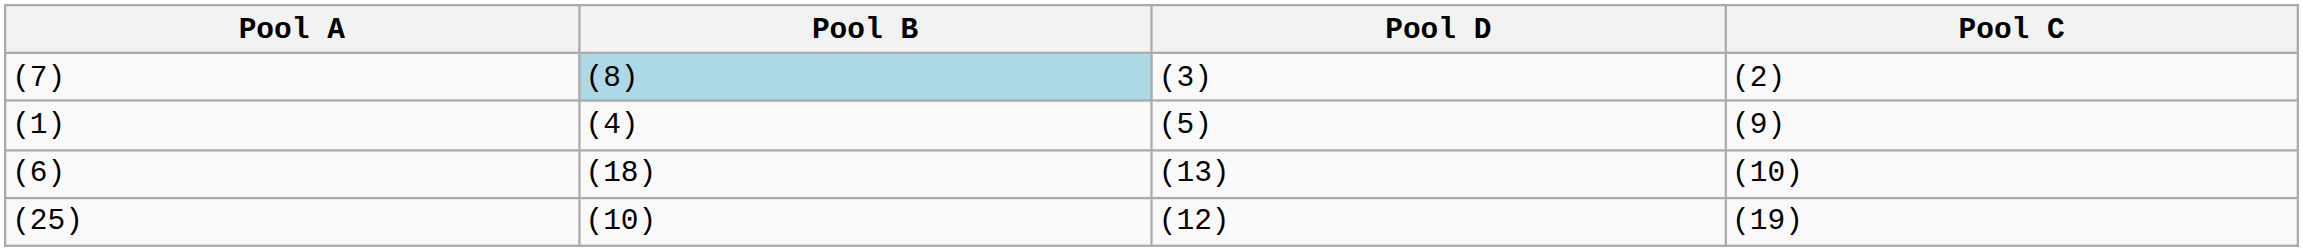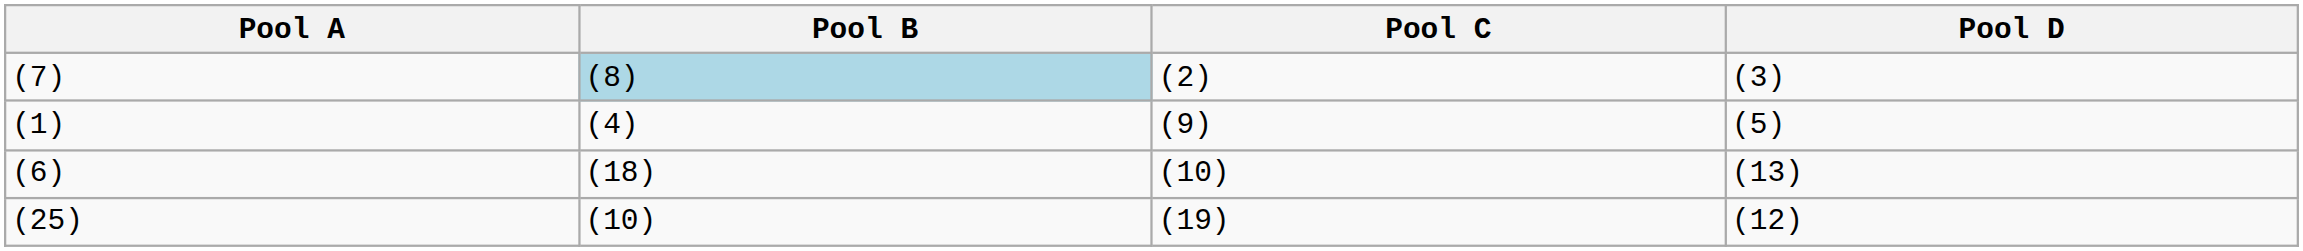columns swapped: Pool C <-> Pool D
